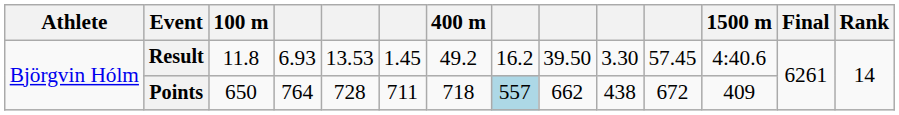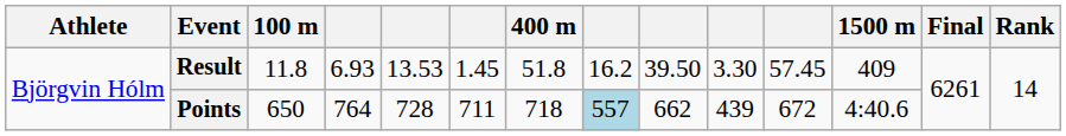Result | 400 m: 49.2 -> 51.8
Result | 1500 m: 4:40.6 -> 409
Points | column 10: 438 -> 439
Points | 1500 m: 409 -> 4:40.6
